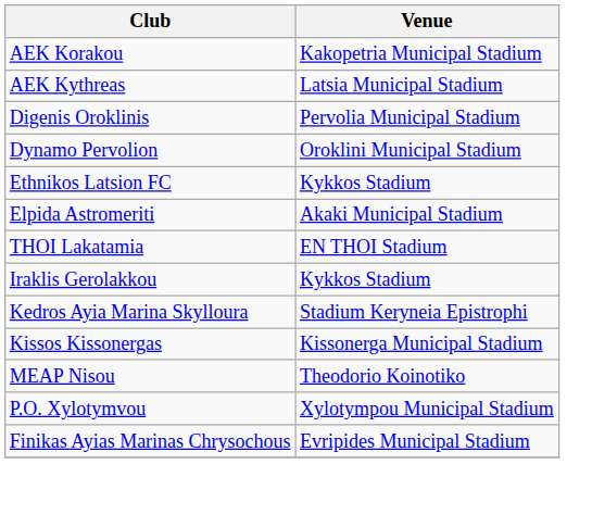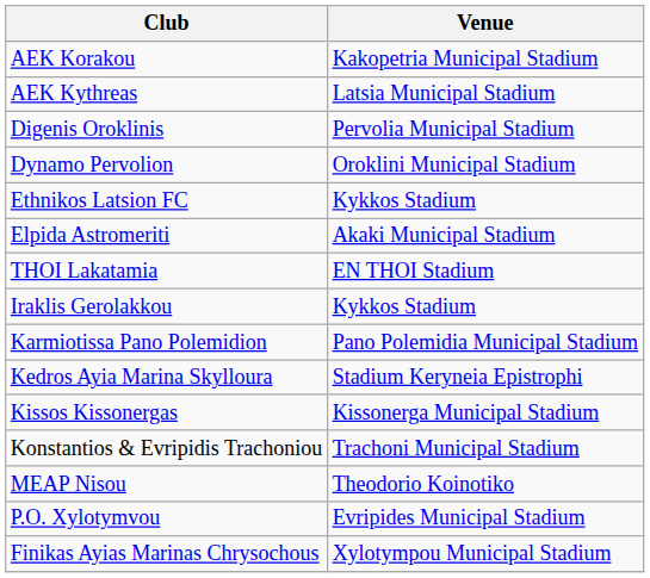+ row: Karmiotissa Pano Polemidion | Pano Polemidia Municipal Stadium
+ row: Konstantios & Evripidis Trachoniou | Trachoni Municipal Stadium
P.O. Xylotymvou | Venue: Xylotympou Municipal Stadium -> Evripides Municipal Stadium
Finikas Ayias Marinas Chrysochous | Venue: Evripides Municipal Stadium -> Xylotympou Municipal Stadium
